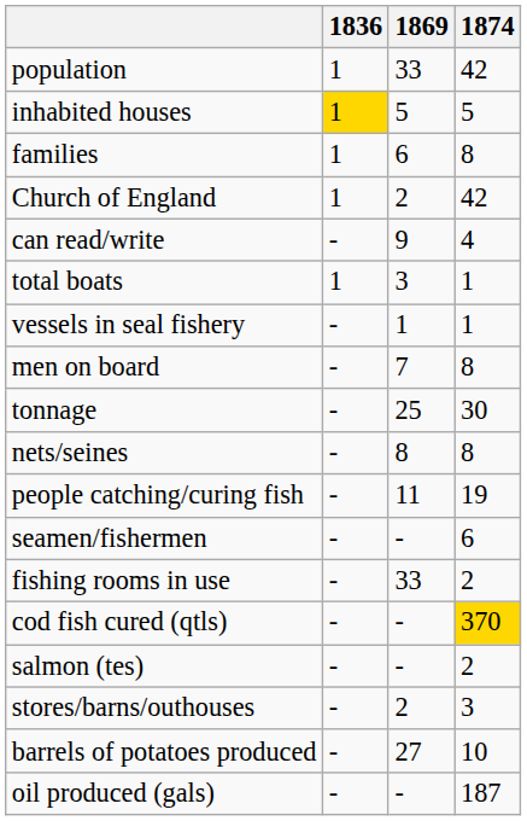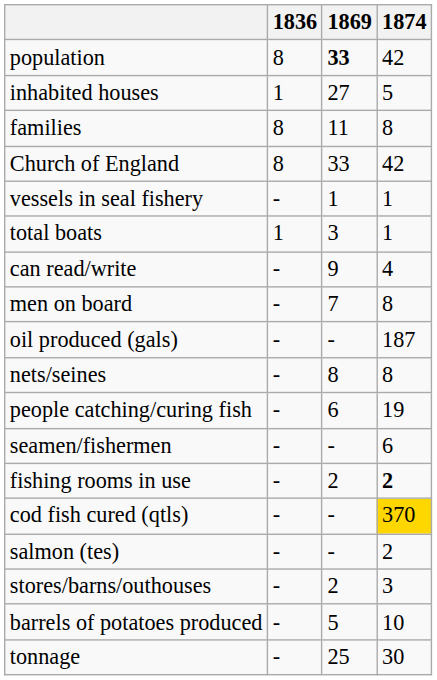population | 1836: 1 -> 8
population | 1869: normal -> bold
inhabited houses | 1836: gold background -> no background
inhabited houses | 1869: 5 -> 27
families | 1836: 1 -> 8
families | 1869: 6 -> 11
Church of England | 1836: 1 -> 8
Church of England | 1869: 2 -> 33
rows swapped: can read/write <-> vessels in seal fishery
rows swapped: tonnage <-> oil produced (gals)
people catching/curing fish | 1869: 11 -> 6
fishing rooms in use | 1869: 33 -> 2
fishing rooms in use | 1874: normal -> bold
barrels of potatoes produced | 1869: 27 -> 5
